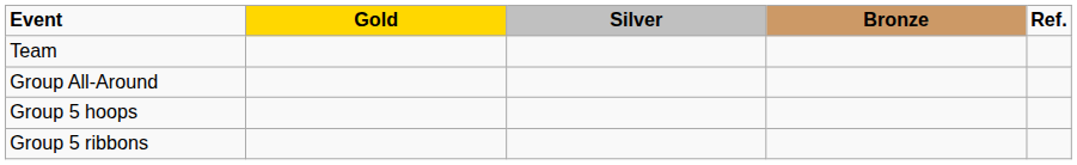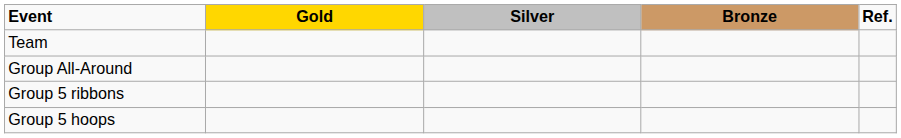rows swapped: Group 5 hoops <-> Group 5 ribbons
